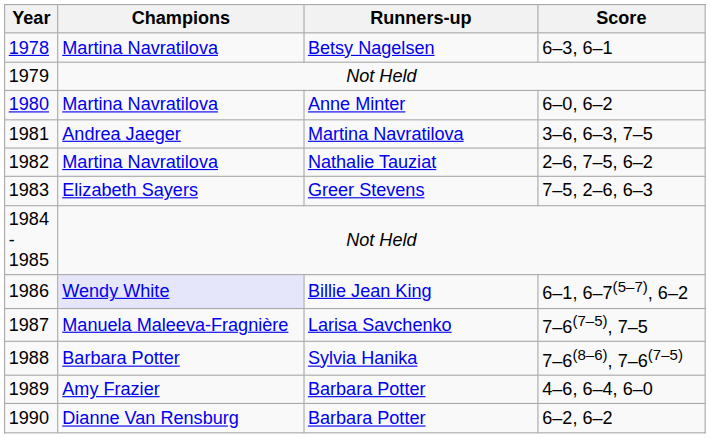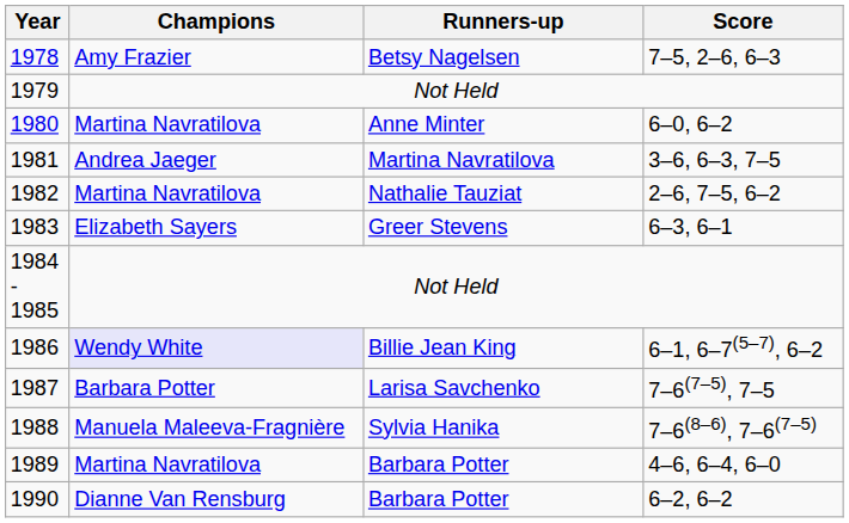1978 | Champions: Martina Navratilova -> Amy Frazier
1978 | Score: 6–3, 6–1 -> 7–5, 2–6, 6–3
1983 | Score: 7–5, 2–6, 6–3 -> 6–3, 6–1
1987 | Champions: Manuela Maleeva-Fragnière -> Barbara Potter
1988 | Champions: Barbara Potter -> Manuela Maleeva-Fragnière
1989 | Champions: Amy Frazier -> Martina Navratilova
